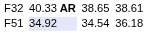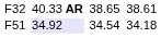F51 | column 7: 36.18 -> 34.18
